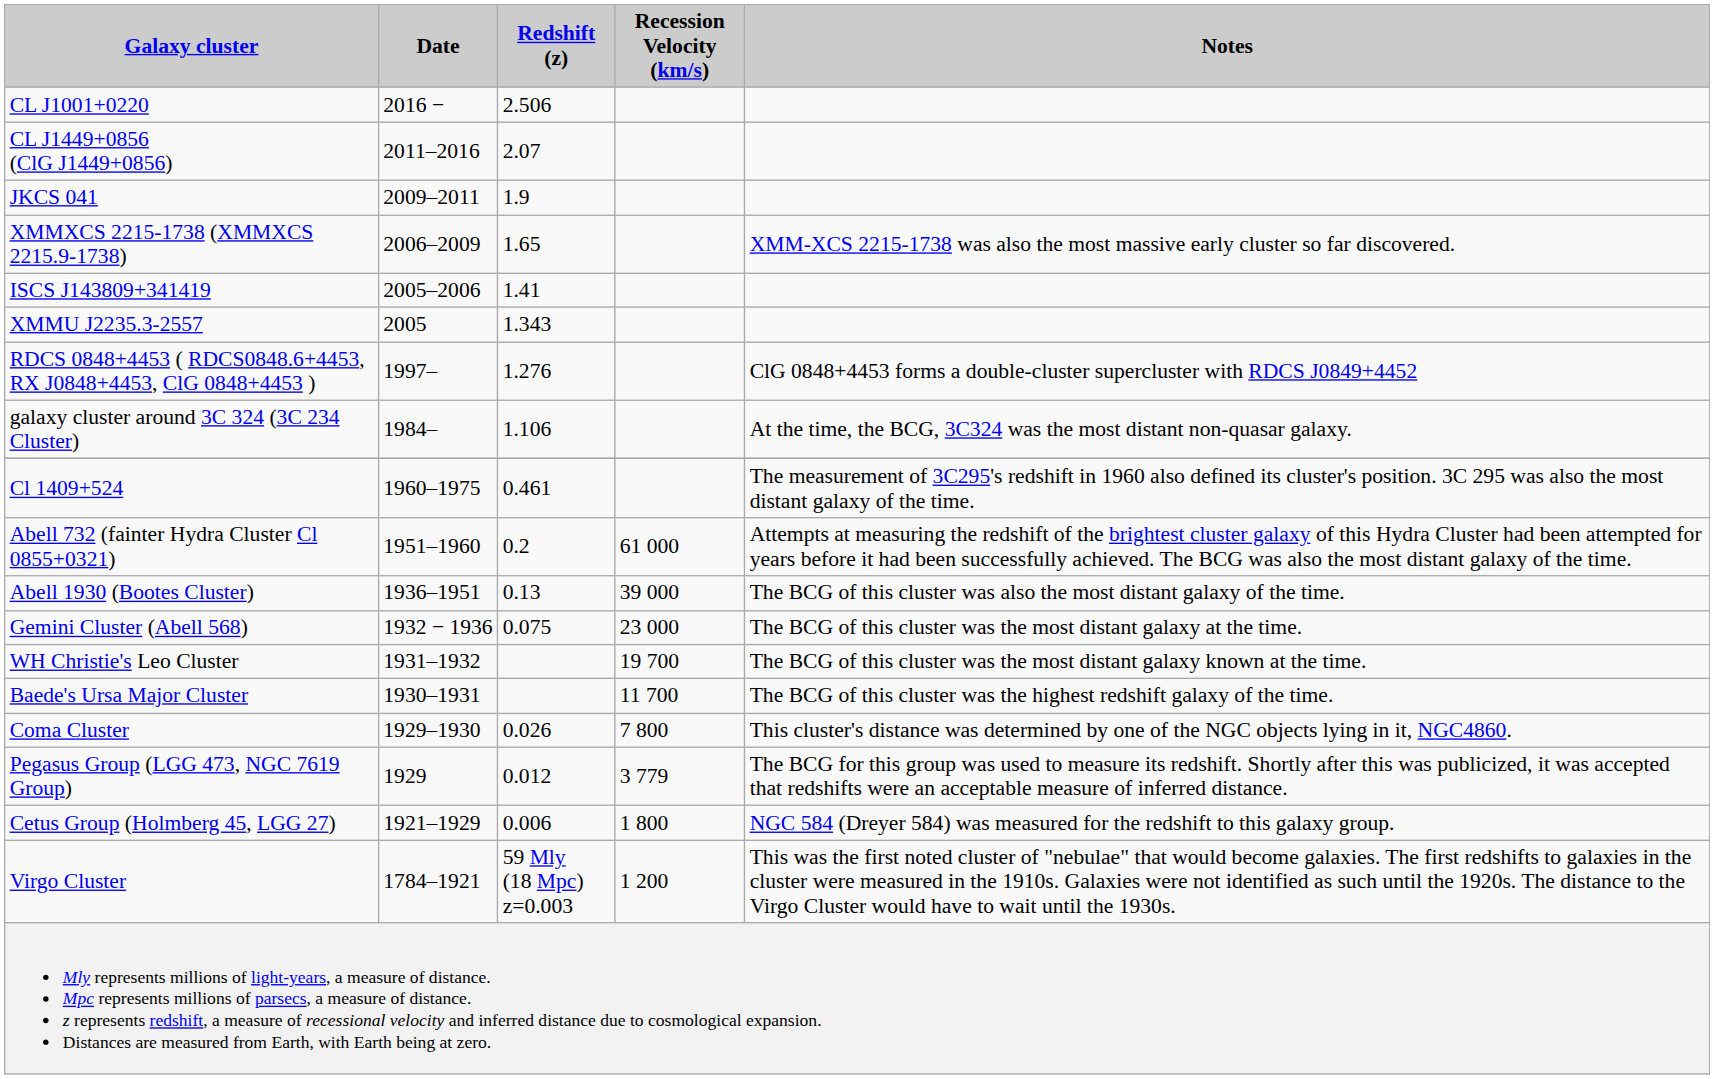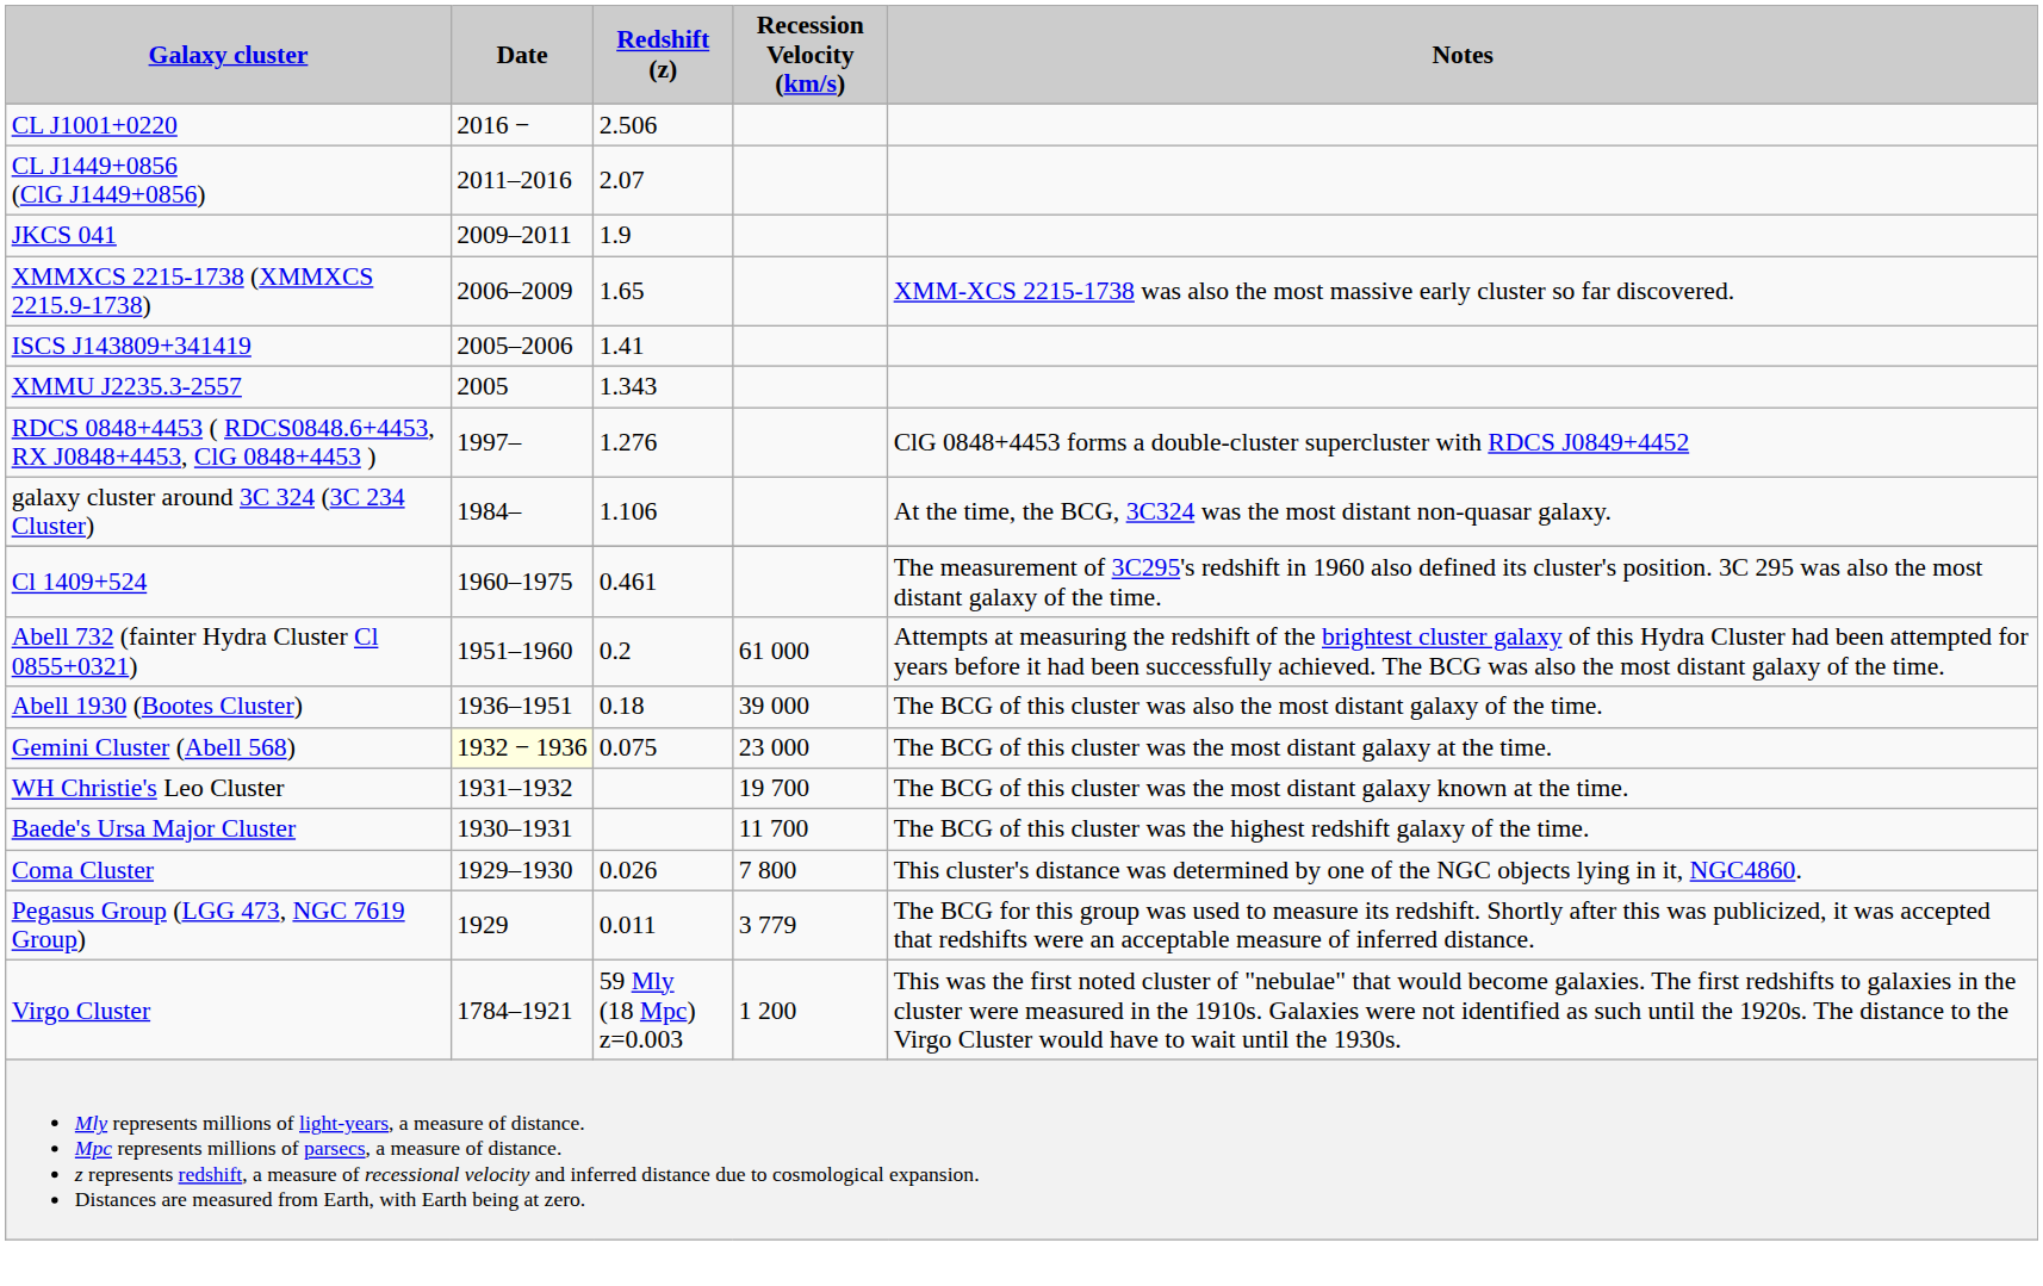Abell 1930 (Bootes Cluster) | Redshift (z): 0.13 -> 0.18
Gemini Cluster (Abell 568) | Date: no background -> lightyellow background
Pegasus Group (LGG 473, NGC 7619 Group) | Redshift (z): 0.012 -> 0.011
- row: Cetus Group (Holmberg 45, LGG 27) | 1921–1929 | 0.006 | 1 800 | NGC 584 (Dreyer 584) was measured for the redshift to this galaxy group.
